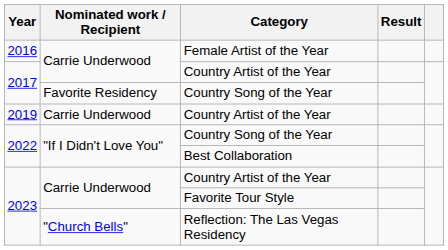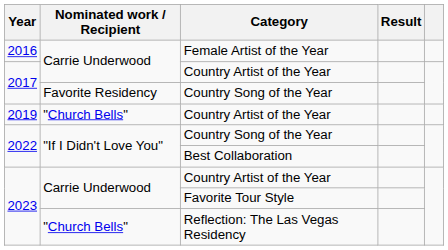2019 / Country Artist of the Year | Nominated work / Recipient: Carrie Underwood -> "Church Bells"
